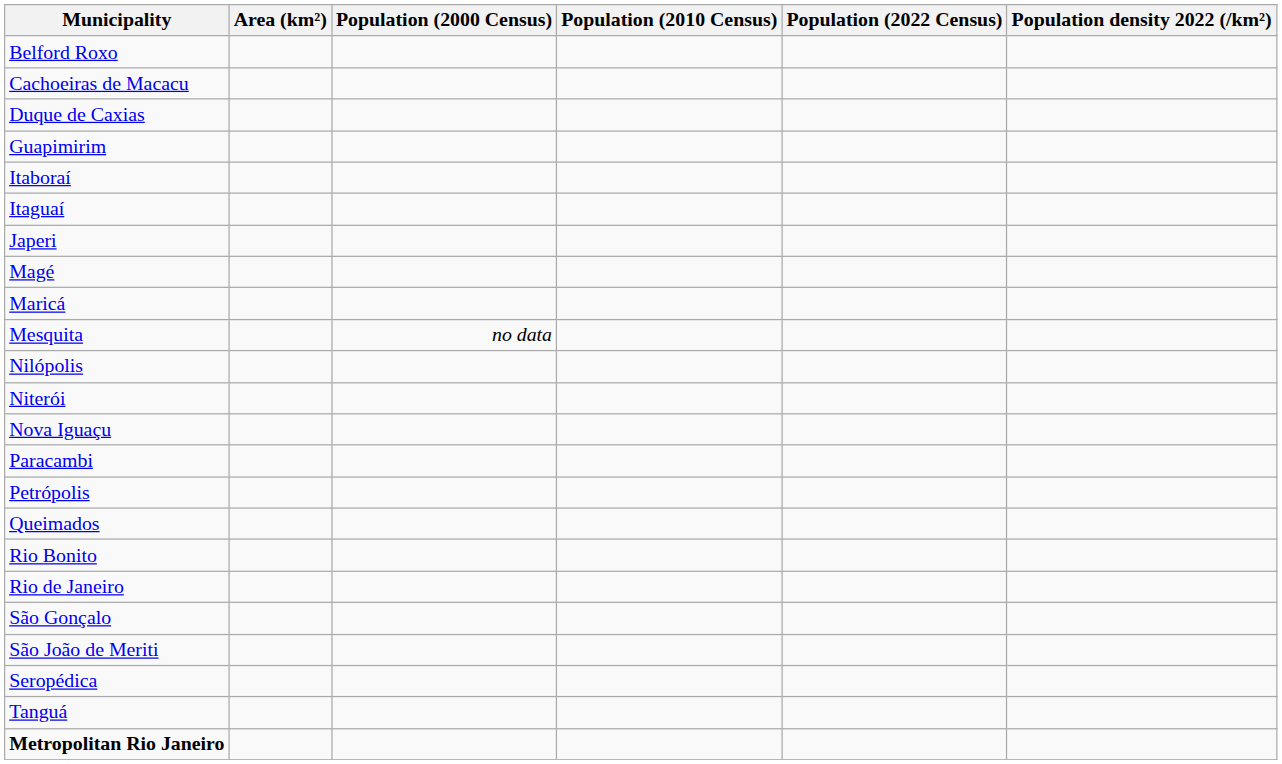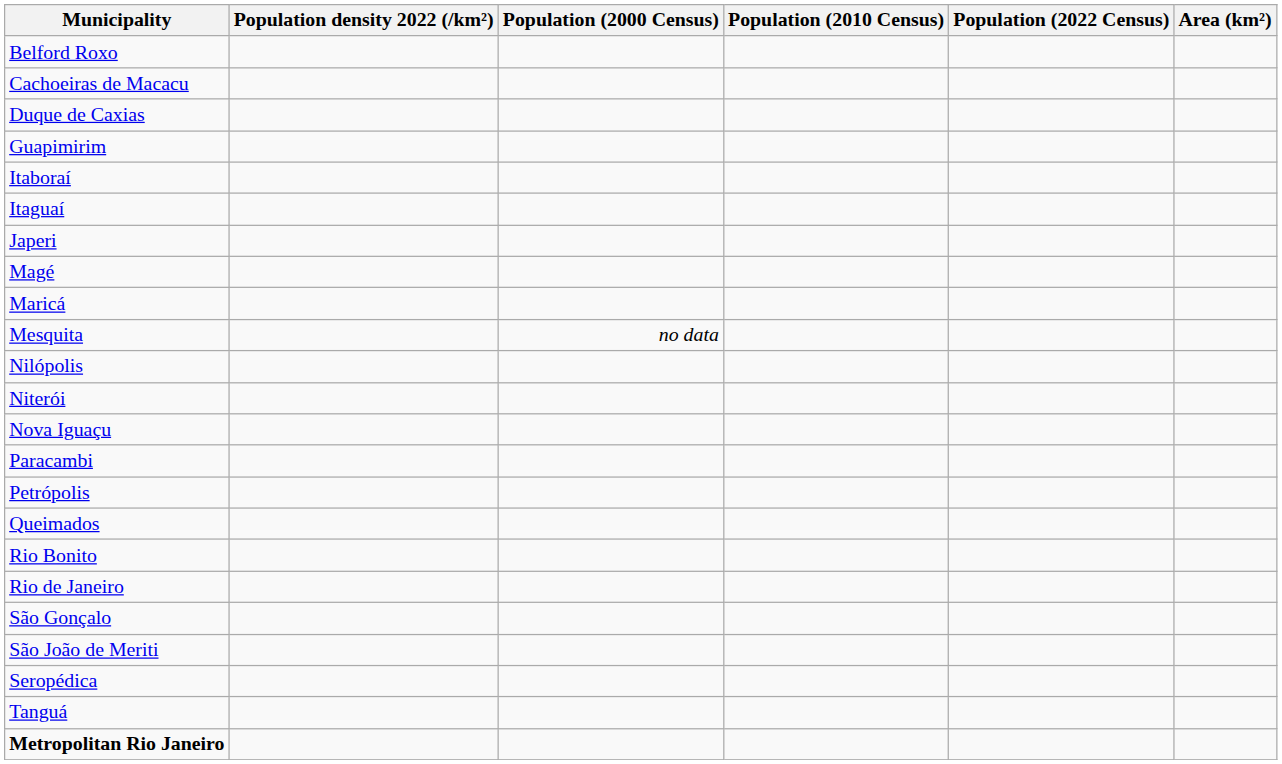columns swapped: Area (km²) <-> Population density 2022 (/km²)
